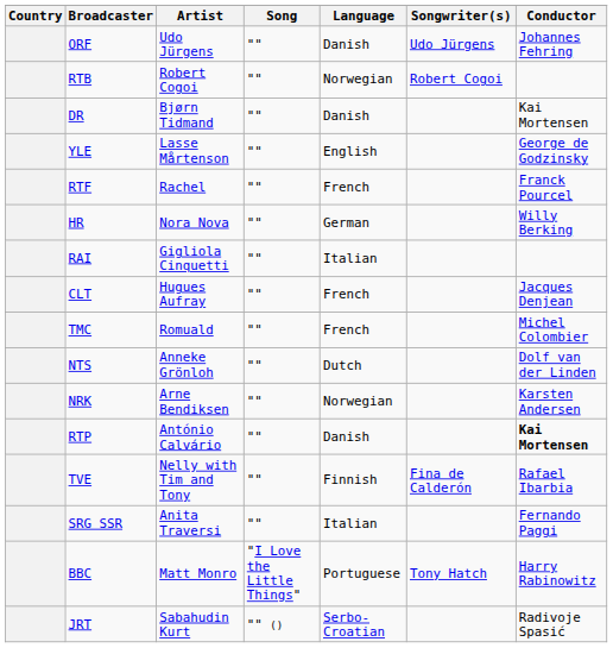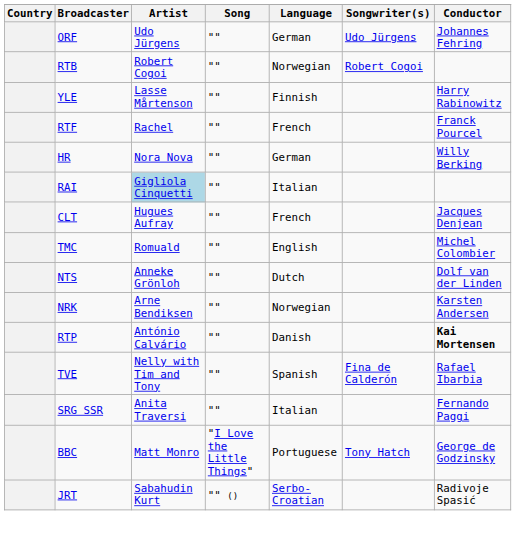ORF | Language: Danish -> German
- row: DR | Bjørn Tidmand | "" | Danish | Kai Mortensen
YLE | Language: English -> Finnish
YLE | Conductor: George de Godzinsky -> Harry Rabinowitz
RAI | Artist: no background -> lightblue background
TMC | Language: French -> English
TVE | Language: Finnish -> Spanish
BBC | Conductor: Harry Rabinowitz -> George de Godzinsky
